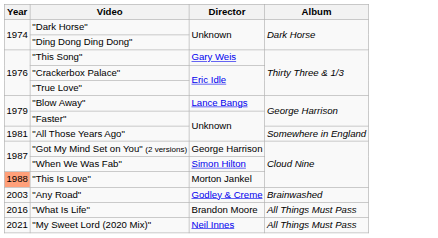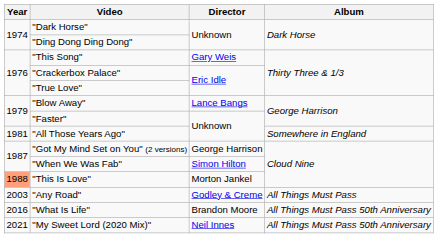"Any Road" | Album: Brainwashed -> All Things Must Pass
"What Is Life" | Album: All Things Must Pass -> All Things Must Pass 50th Anniversary
"My Sweet Lord (2020 Mix)" | Album: All Things Must Pass -> All Things Must Pass 50th Anniversary
